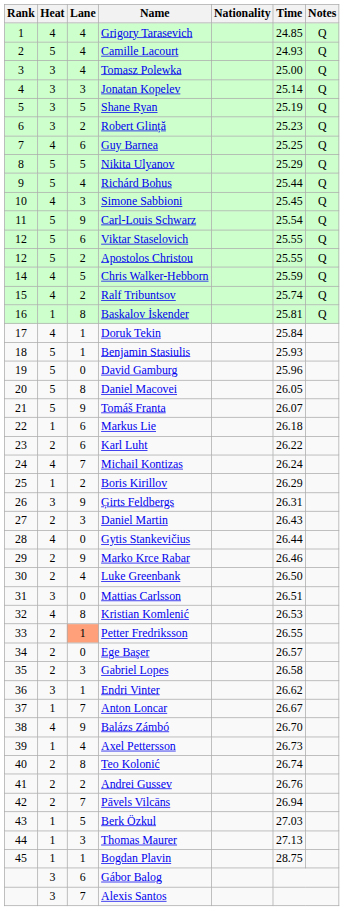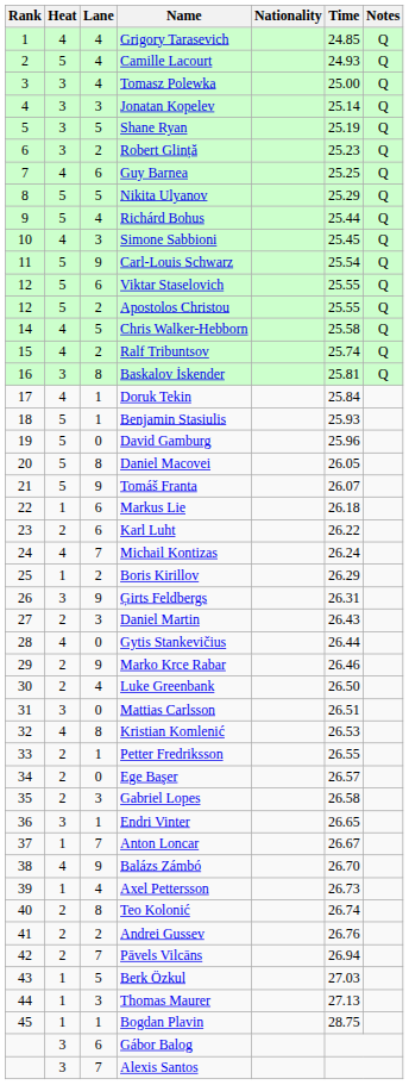Chris Walker-Hebborn | Time: 25.59 -> 25.58
Baskalov İskender | Heat: 1 -> 3
Petter Fredriksson | Lane: lightsalmon background -> no background
Endri Vinter | Time: 26.62 -> 26.65
